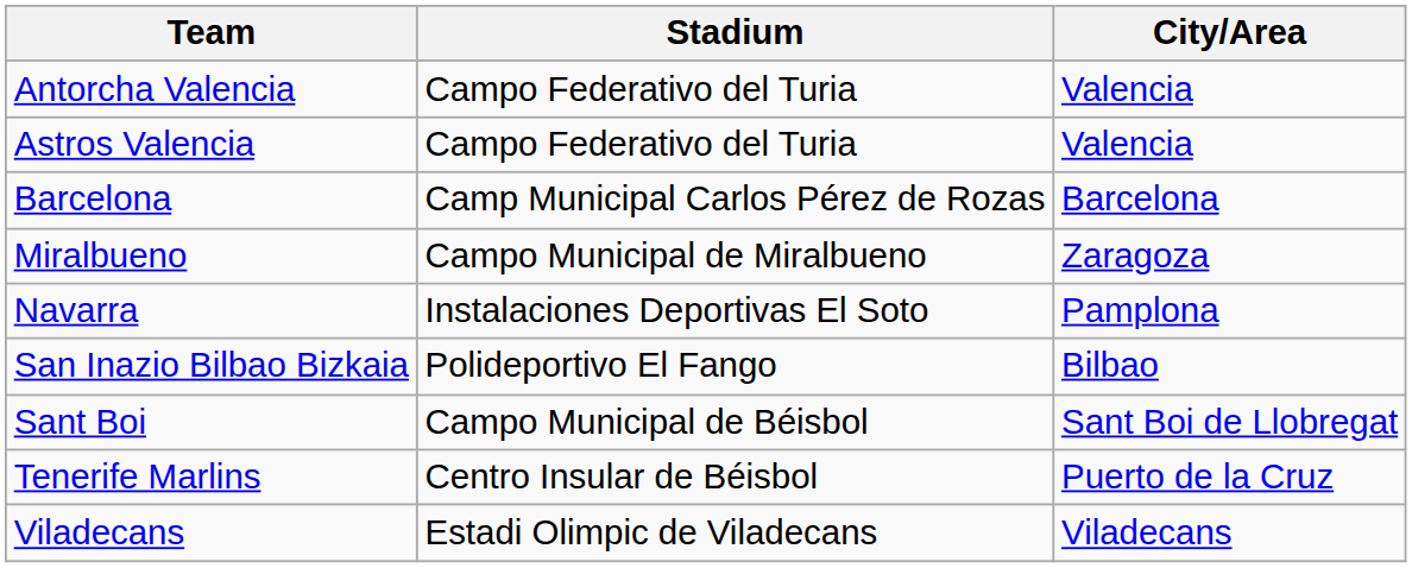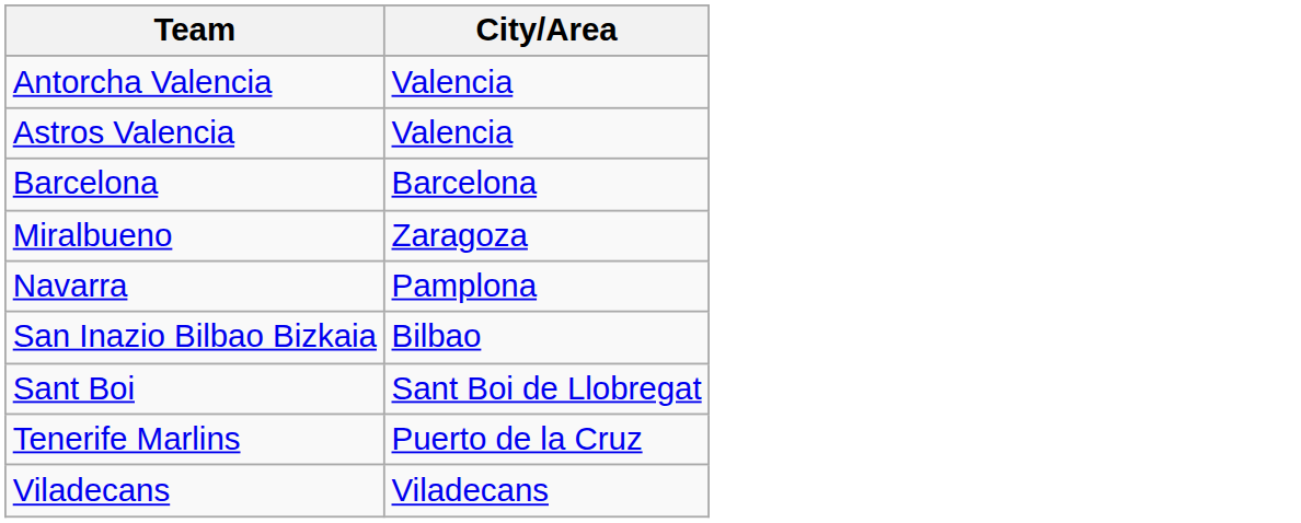- column: Stadium | Campo Federativo del Turia | Campo Federativo del Turia | Camp Municipal Carlos Pérez de Rozas | Campo Municipal de Miralbueno | Instalaciones Deportivas El Soto | Polideportivo El Fango | Campo Municipal de Béisbol | Centro Insular de Béisbol | Estadi Olimpic de Viladecans
